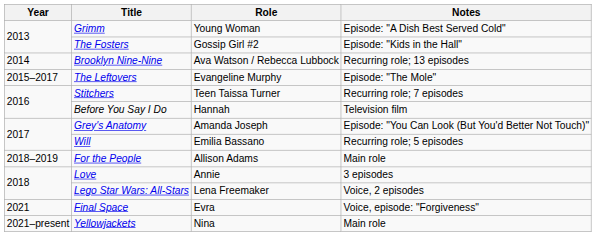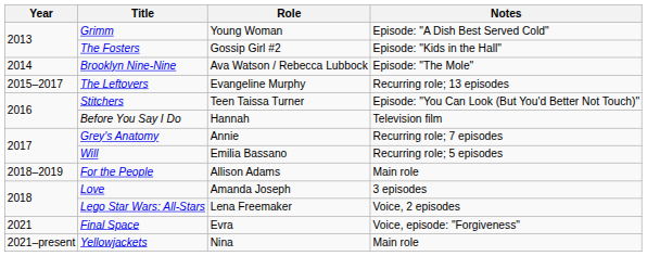Brooklyn Nine-Nine | Notes: Recurring role; 13 episodes -> Episode: "The Mole"
The Leftovers | Notes: Episode: "The Mole" -> Recurring role; 13 episodes
Stitchers | Notes: Recurring role; 7 episodes -> Episode: "You Can Look (But You'd Better Not Touch)"
Grey's Anatomy | Role: Amanda Joseph -> Annie
Grey's Anatomy | Notes: Episode: "You Can Look (But You'd Better Not Touch)" -> Recurring role; 7 episodes
Love | Role: Annie -> Amanda Joseph
